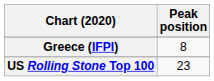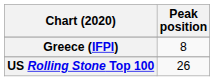US Rolling Stone Top 100 | Peak position: 23 -> 26
